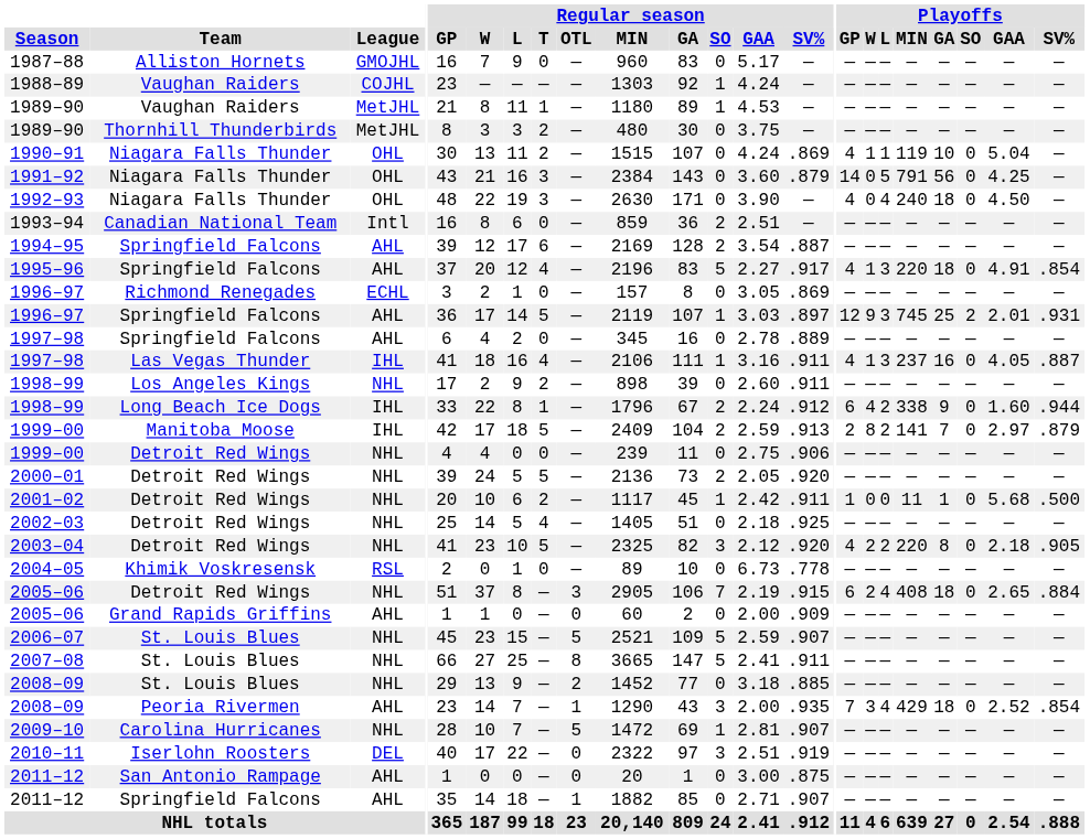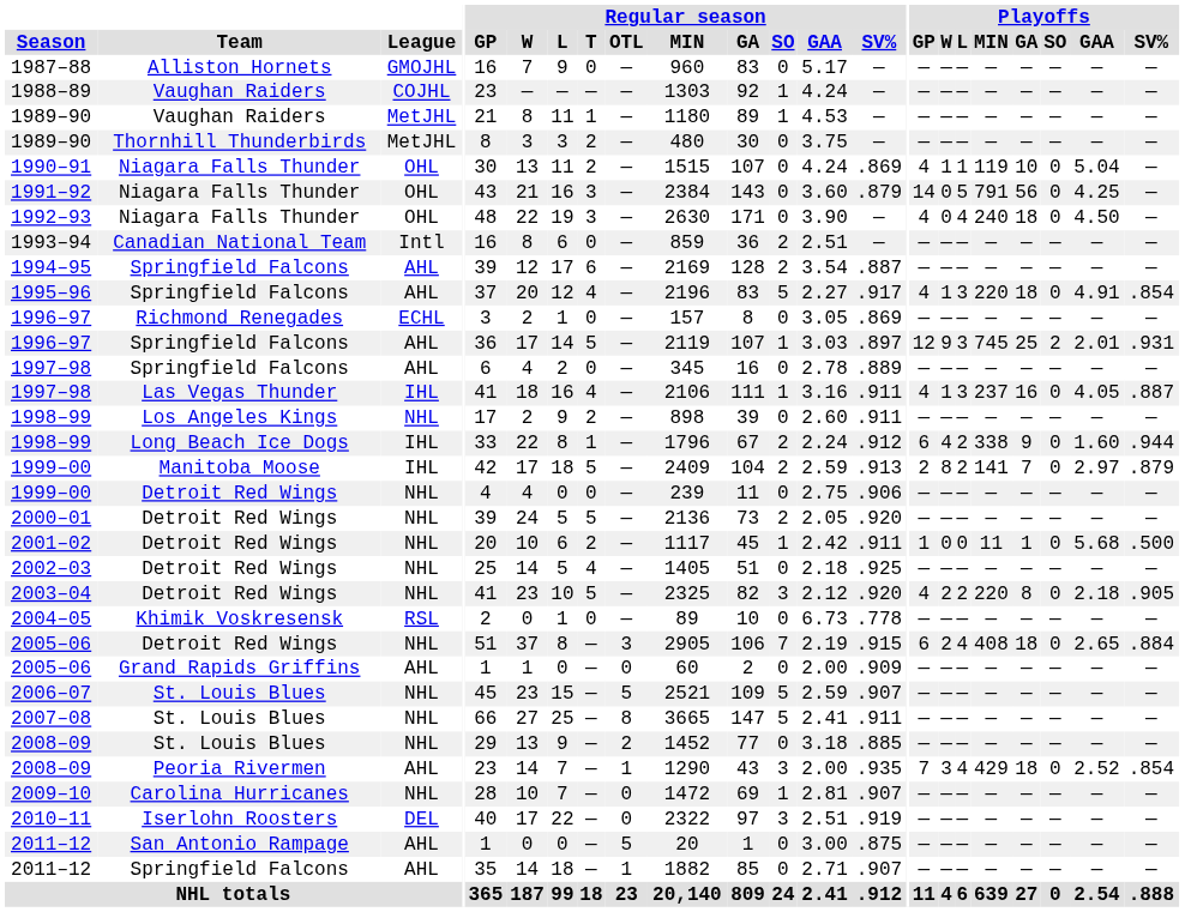2009–10 | Regular season / OTL: 5 -> 0
2011–12 / San Antonio Rampage | Regular season / OTL: 0 -> 5
